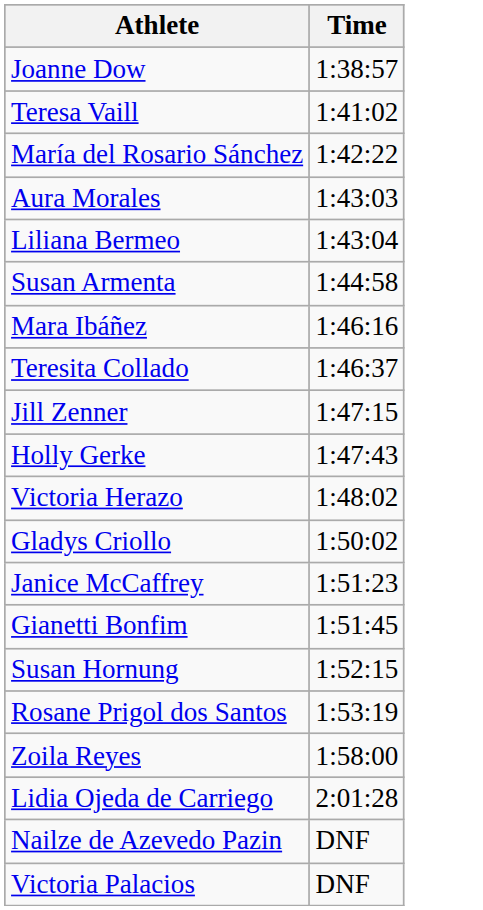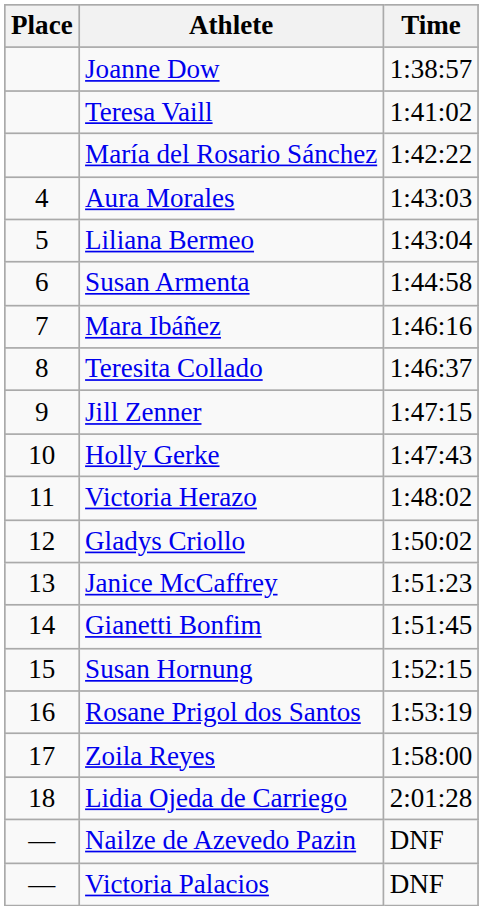+ column: Place | 4 | 5 | 6 | 7 | 8 | 9 | 10 | 11 | 12 | 13 | 14 | 15 | 16 | 17 | 18 | — | —
